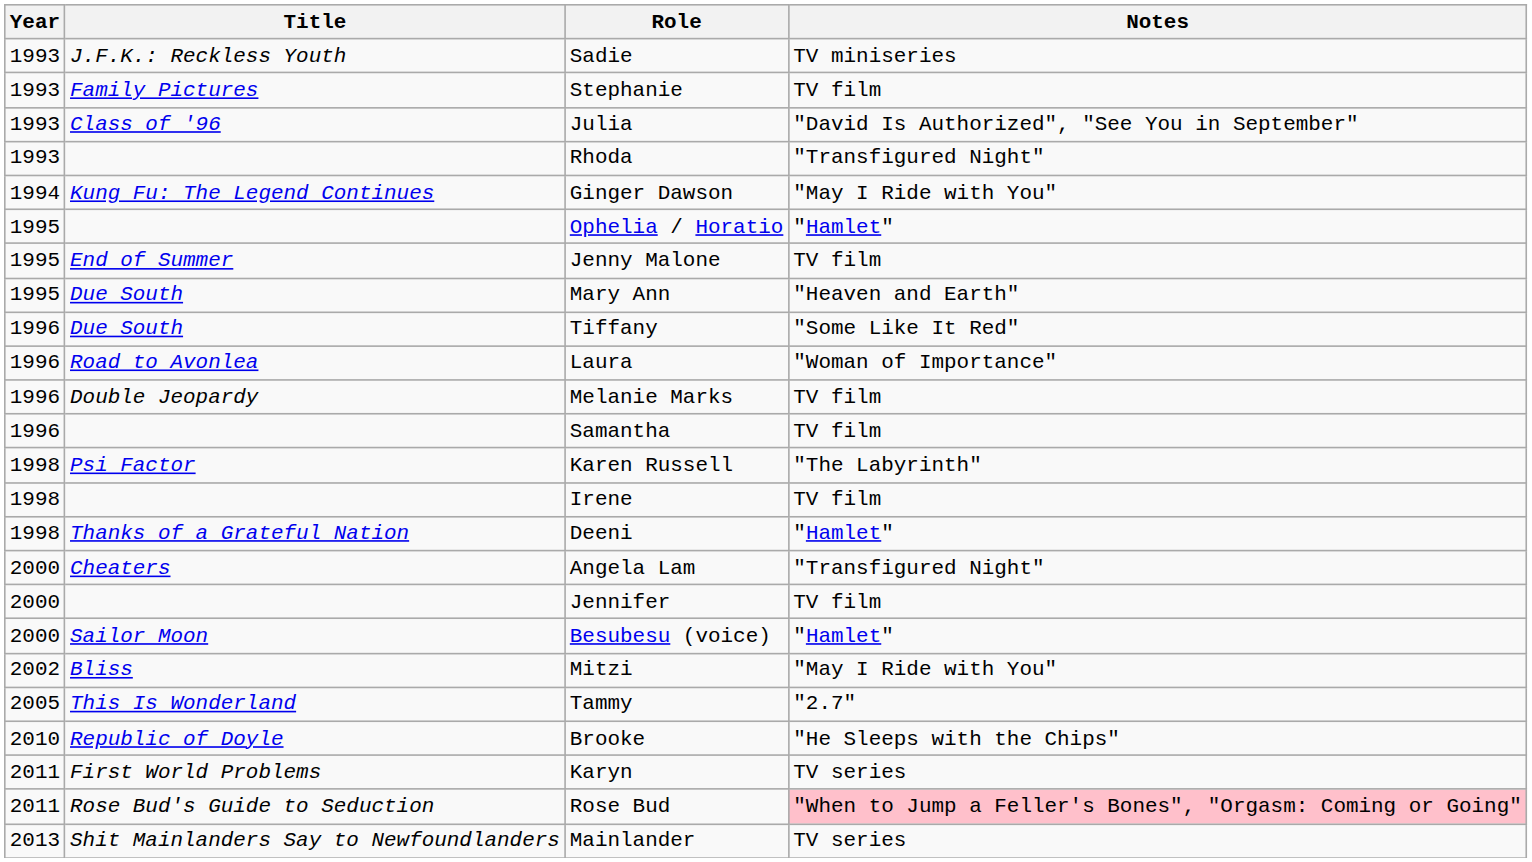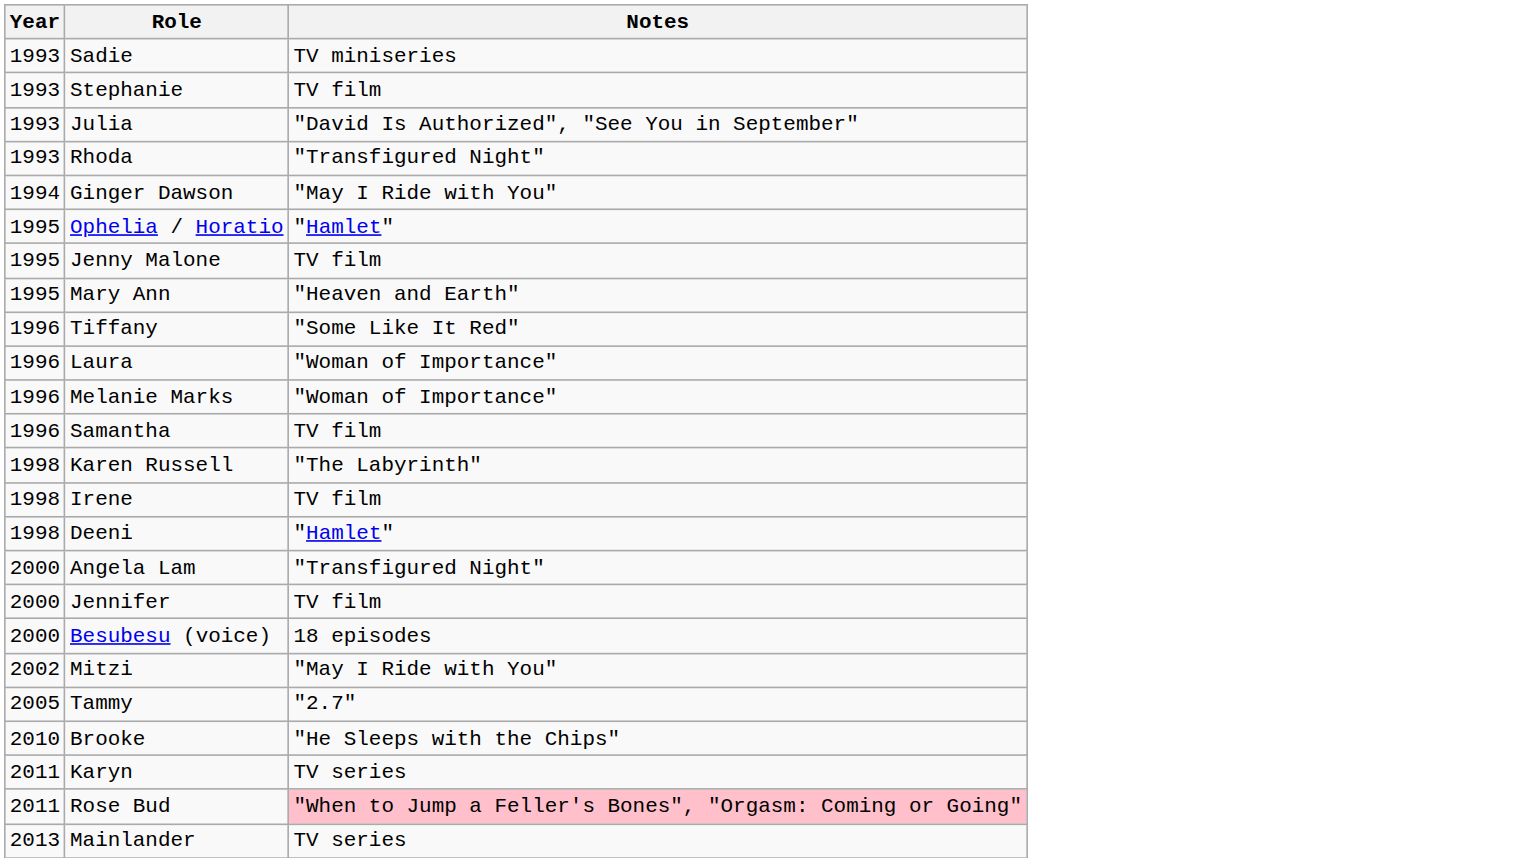- column: Title | J.F.K.: Reckless Youth | Family Pictures | Class of '96 | Kung Fu: The Legend Continues | End of Summer | Due South | Due South | Road to Avonlea | Double Jeopardy | Psi Factor | Thanks of a Grateful Nation | Cheaters | Sailor Moon | Bliss | This Is Wonderland | Republic of Doyle | First World Problems | Rose Bud's Guide to Seduction | Shit Mainlanders Say to Newfoundlanders
Melanie Marks | Notes: TV film -> "Woman of Importance"
Besubesu (voice) | Notes: "Hamlet" -> 18 episodes
